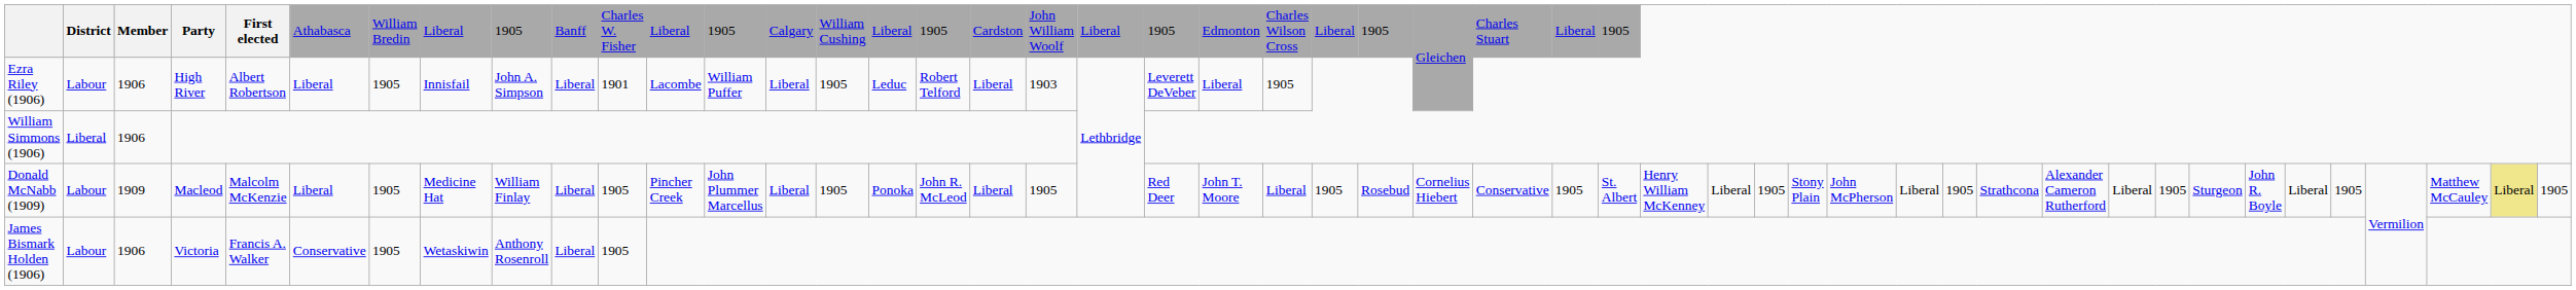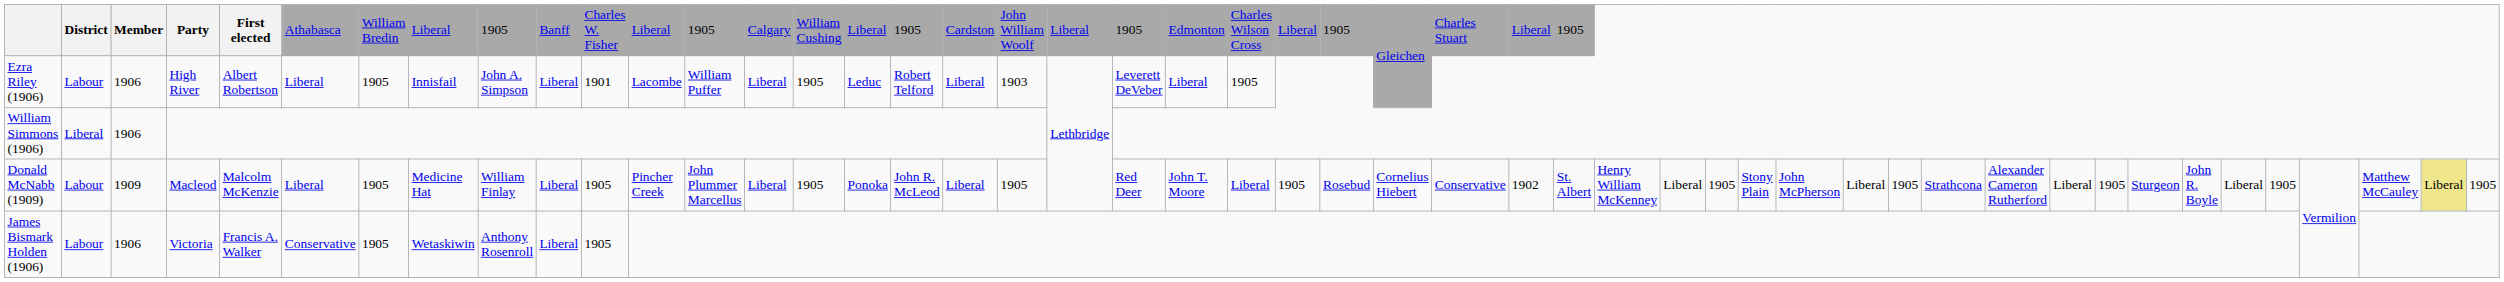Donald McNabb (1909) | column 28: 1905 -> 1902
